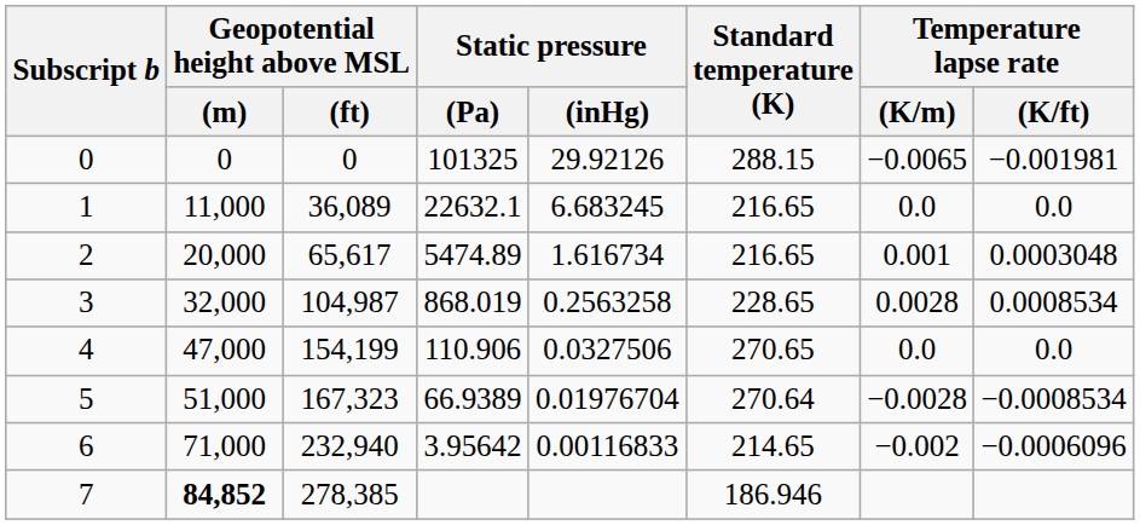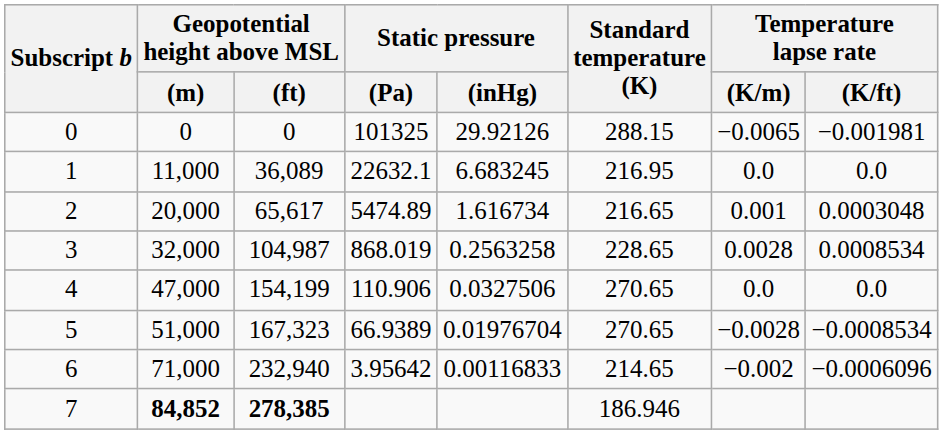1 | Standard temperature (K): 216.65 -> 216.95
5 | Standard temperature (K): 270.64 -> 270.65
7 | Geopotential height above MSL / (ft): normal -> bold
